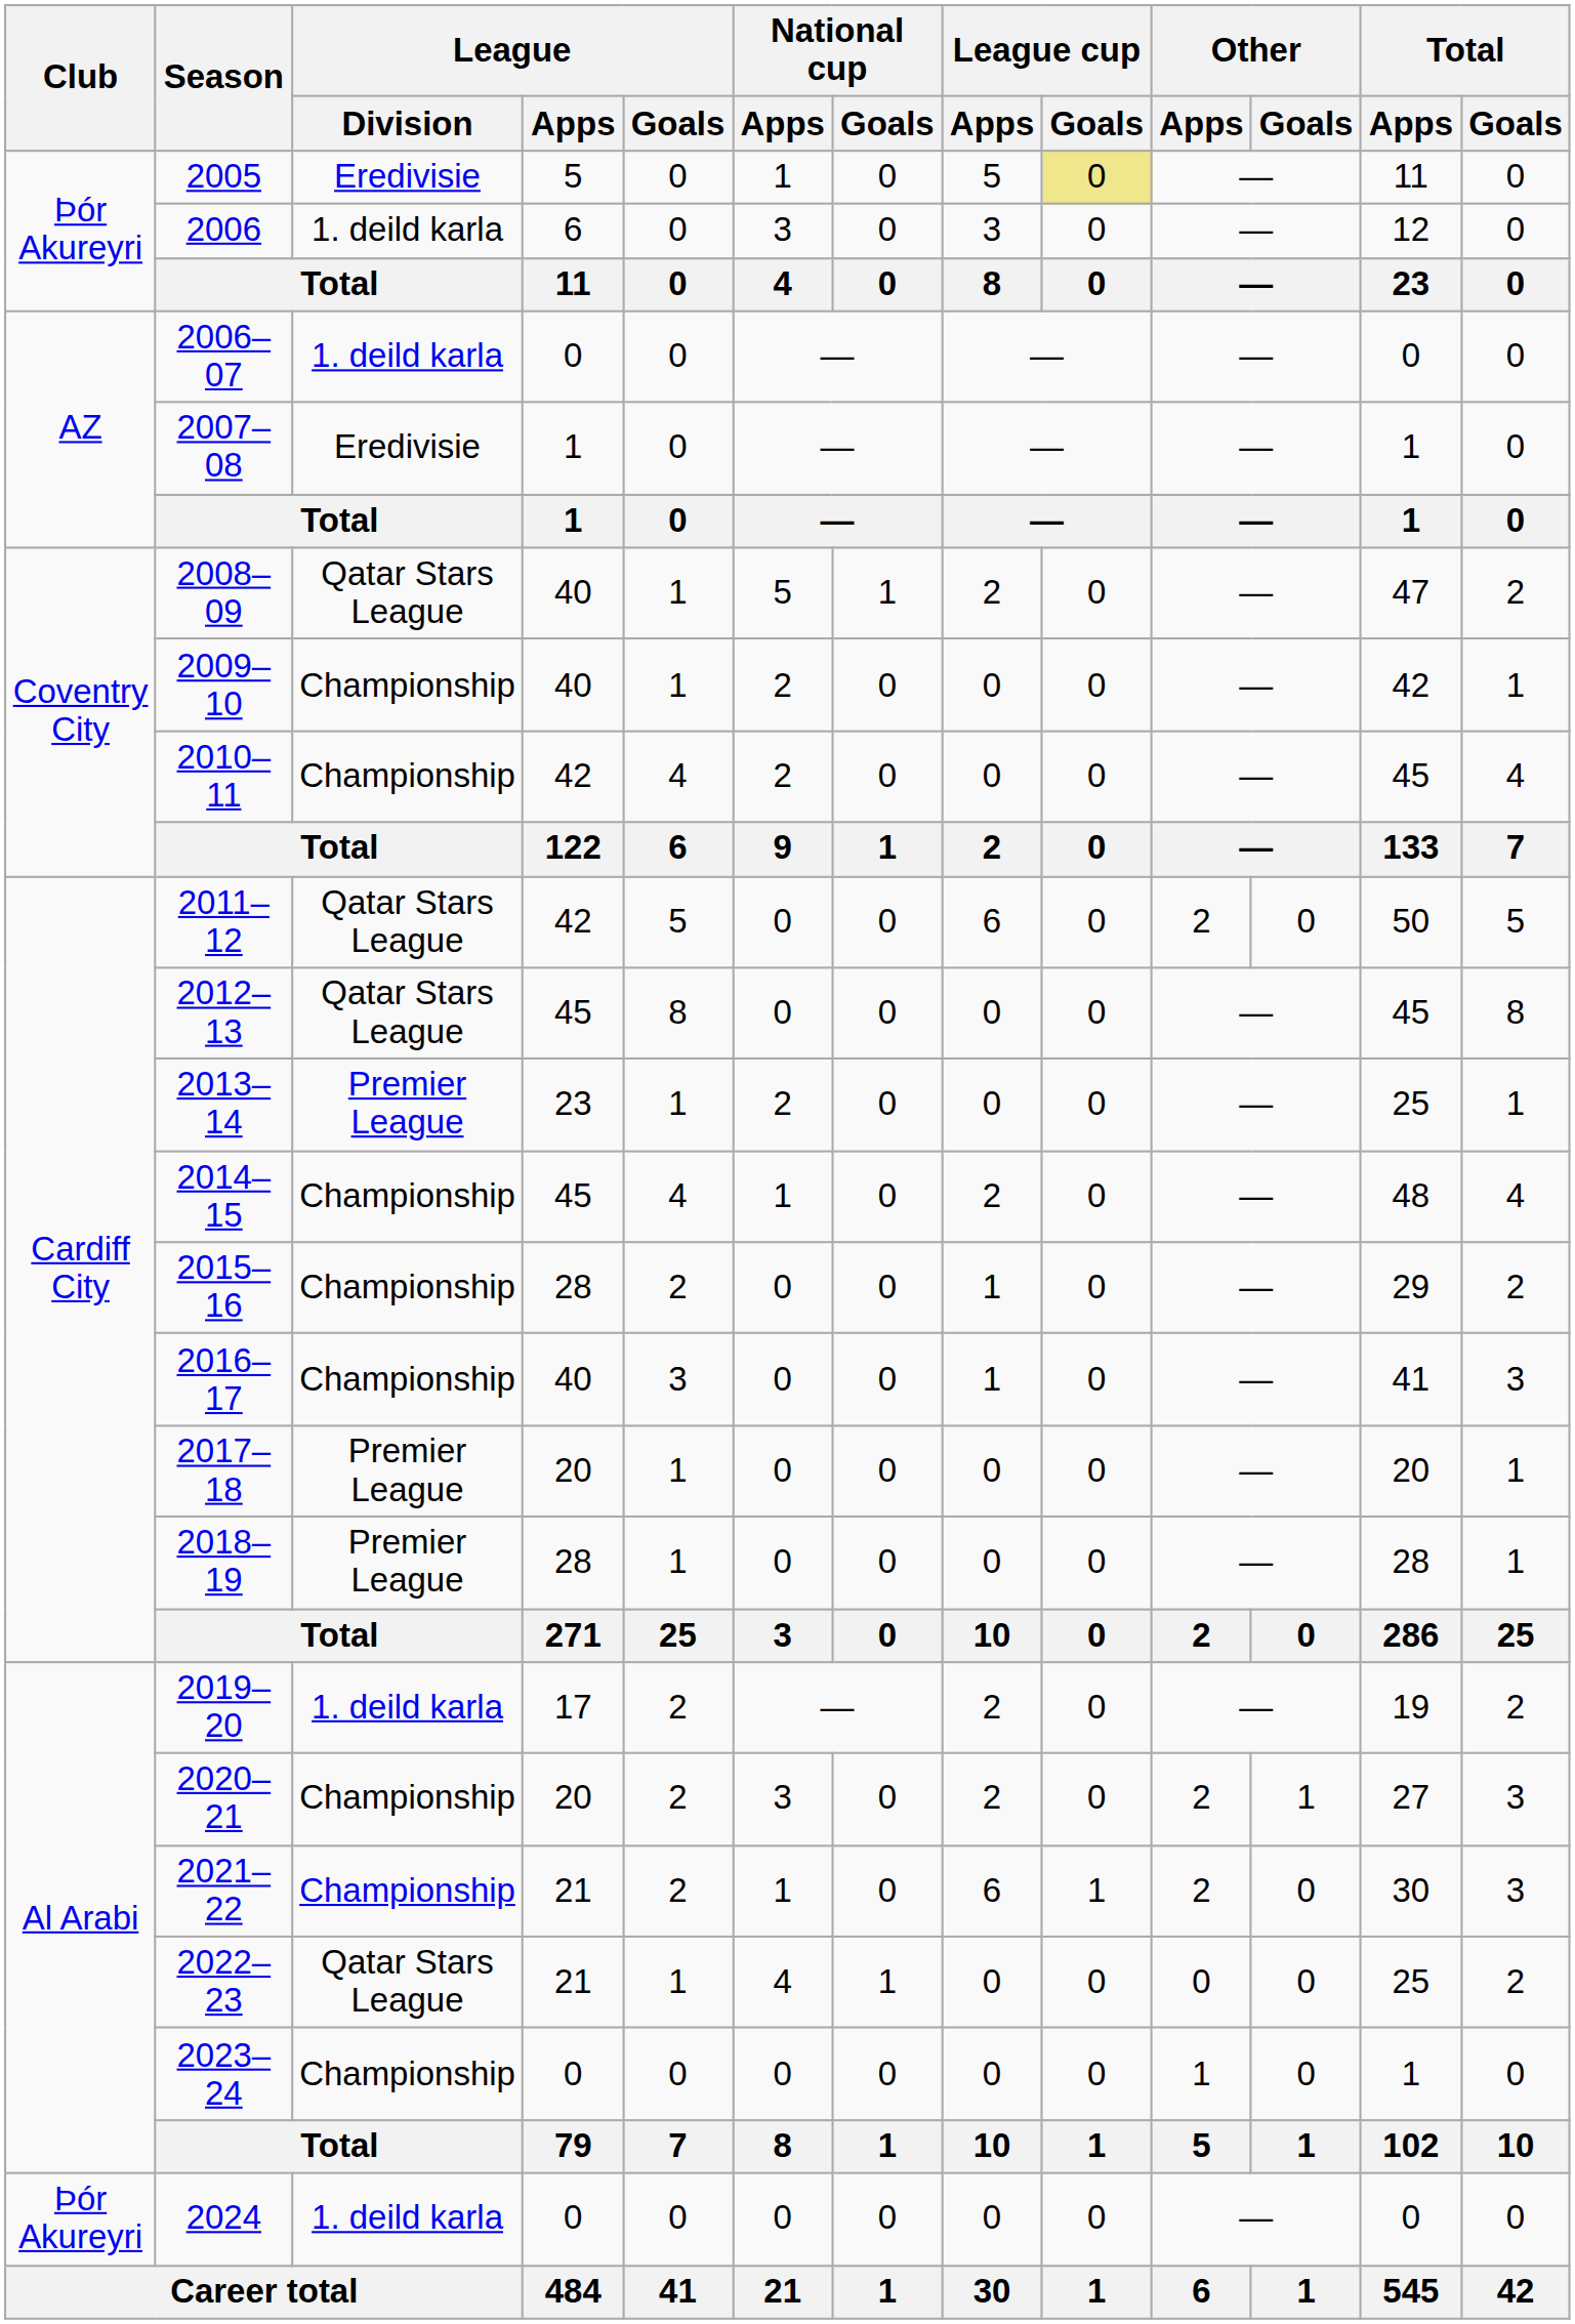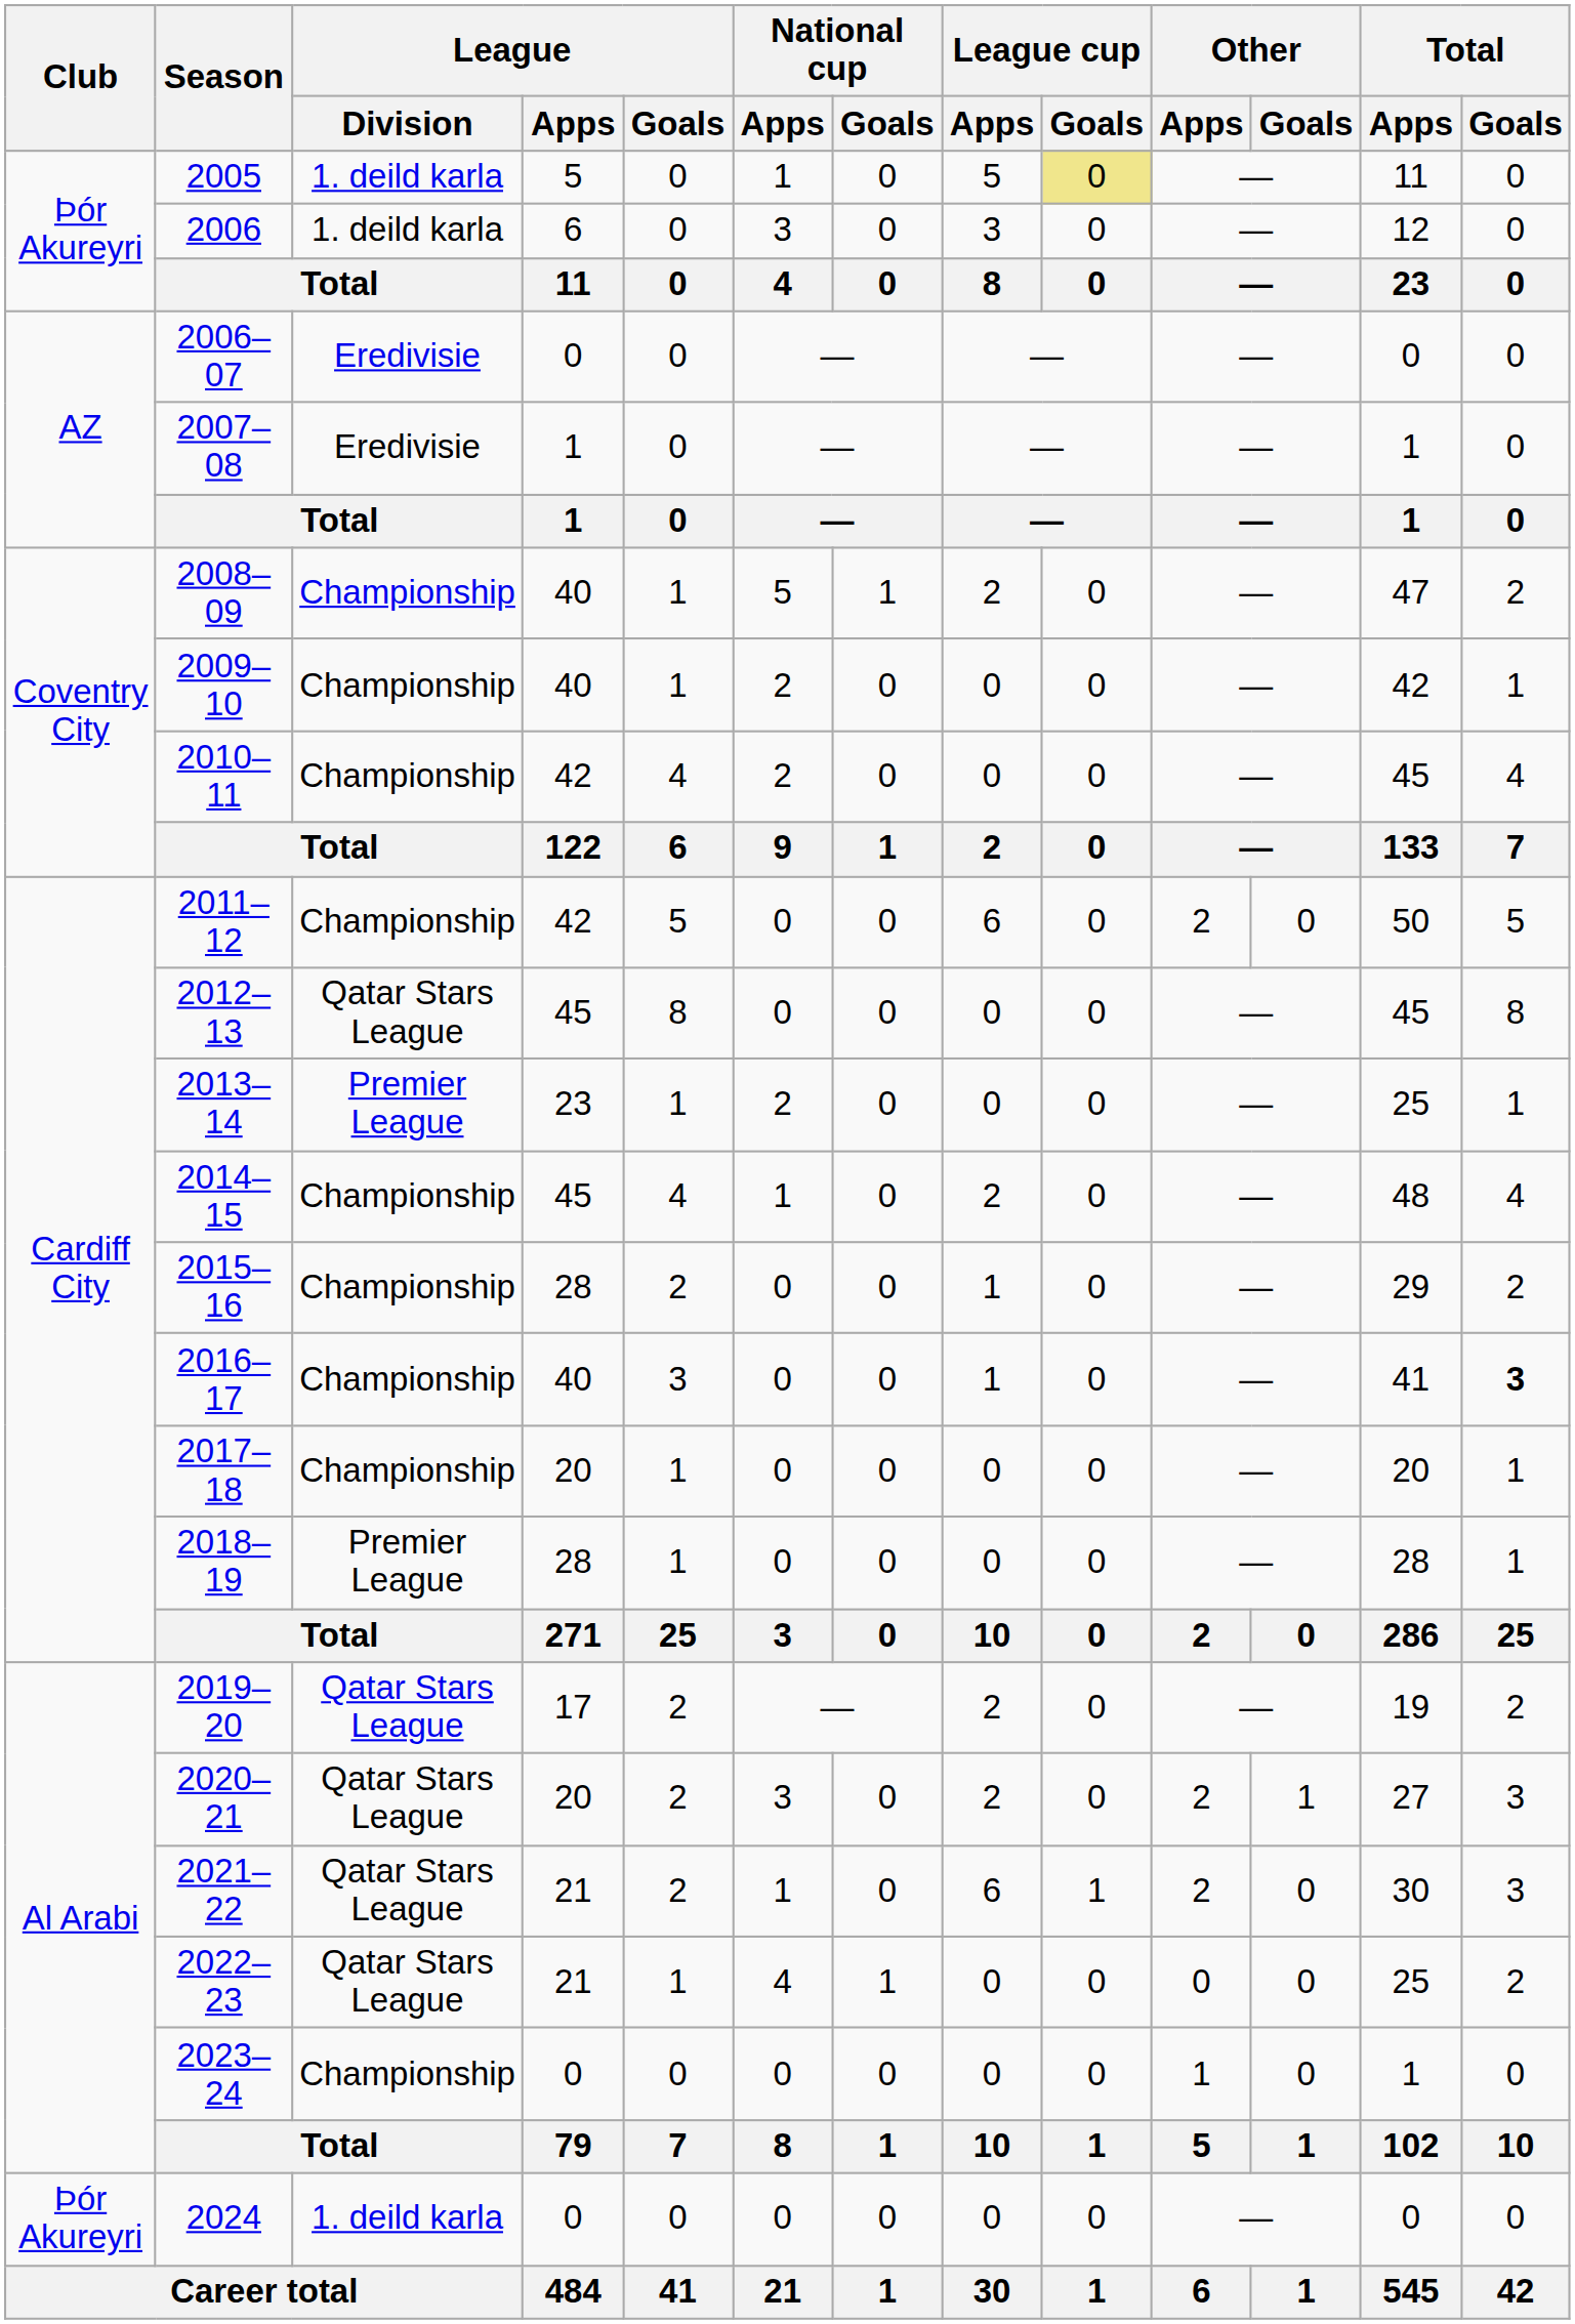2005 | League / Division: Eredivisie -> 1. deild karla
2006–07 | League / Division: 1. deild karla -> Eredivisie
2008–09 | League / Division: Qatar Stars League -> Championship
2011–12 | League / Division: Qatar Stars League -> Championship
2016–17 | Total / Goals: normal -> bold
2017–18 | League / Division: Premier League -> Championship
2019–20 | League / Division: 1. deild karla -> Qatar Stars League
2020–21 | League / Division: Championship -> Qatar Stars League
2021–22 | League / Division: Championship -> Qatar Stars League
